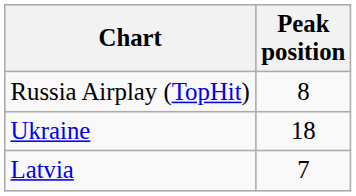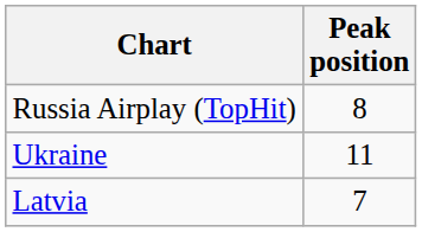Ukraine | Peak position: 18 -> 11
